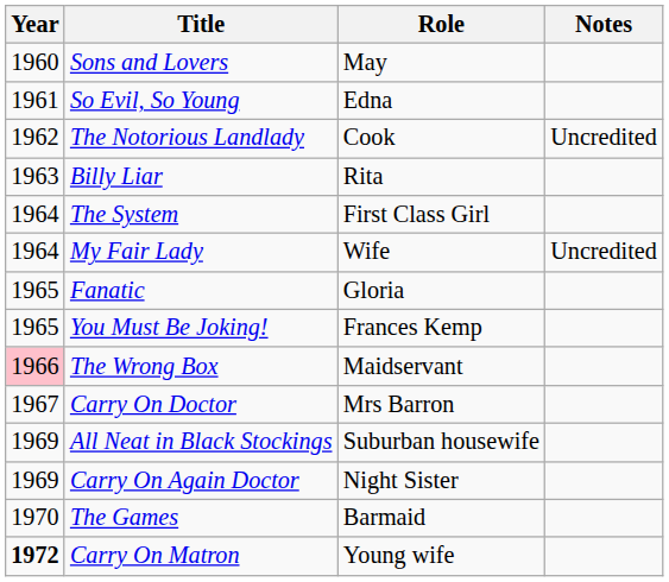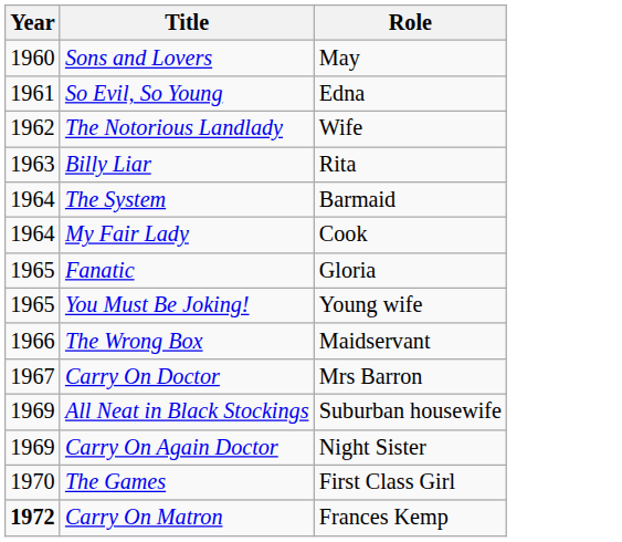- column: Notes | Uncredited | Uncredited
The Notorious Landlady | Role: Cook -> Wife
The System | Role: First Class Girl -> Barmaid
My Fair Lady | Role: Wife -> Cook
You Must Be Joking! | Role: Frances Kemp -> Young wife
The Wrong Box | Year: pink background -> no background
The Games | Role: Barmaid -> First Class Girl
Carry On Matron | Role: Young wife -> Frances Kemp
